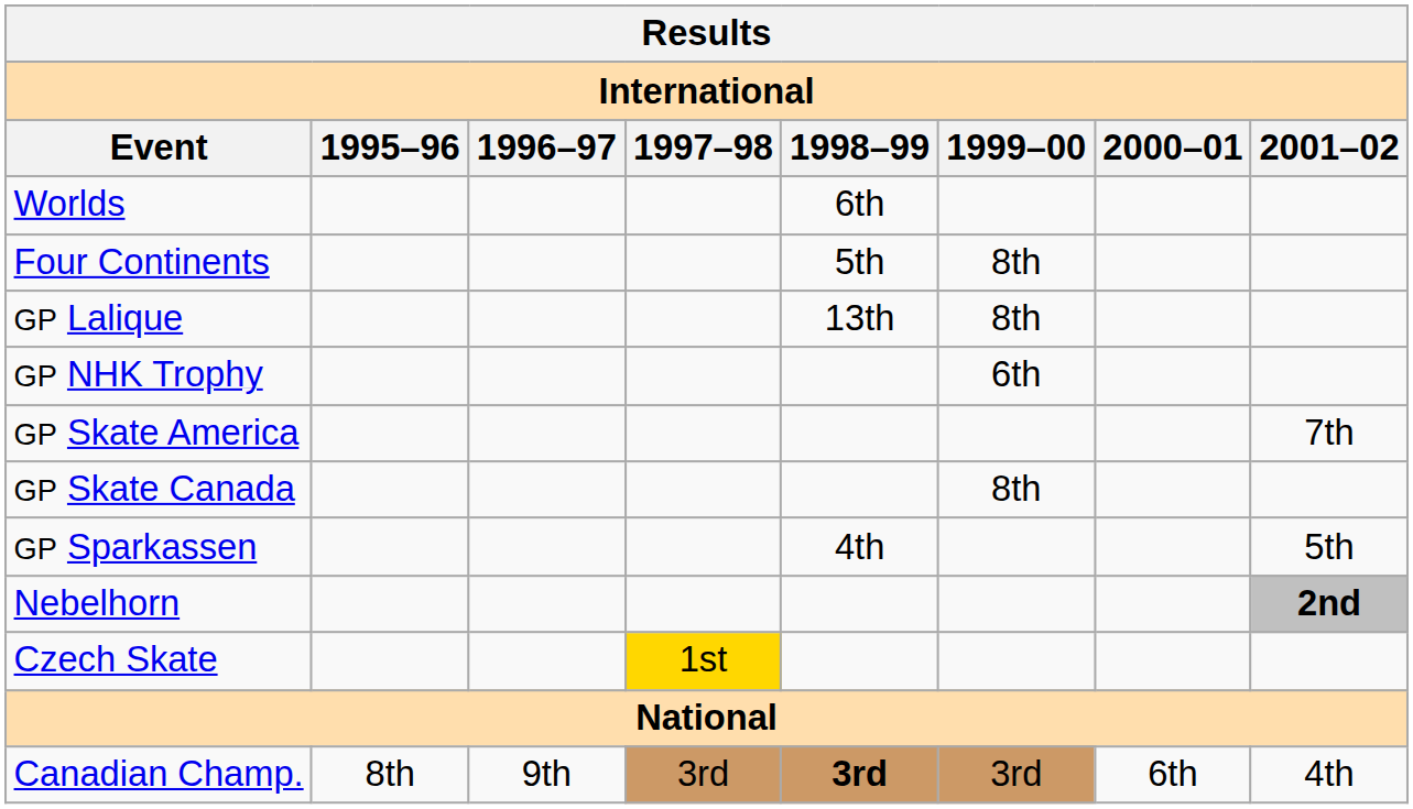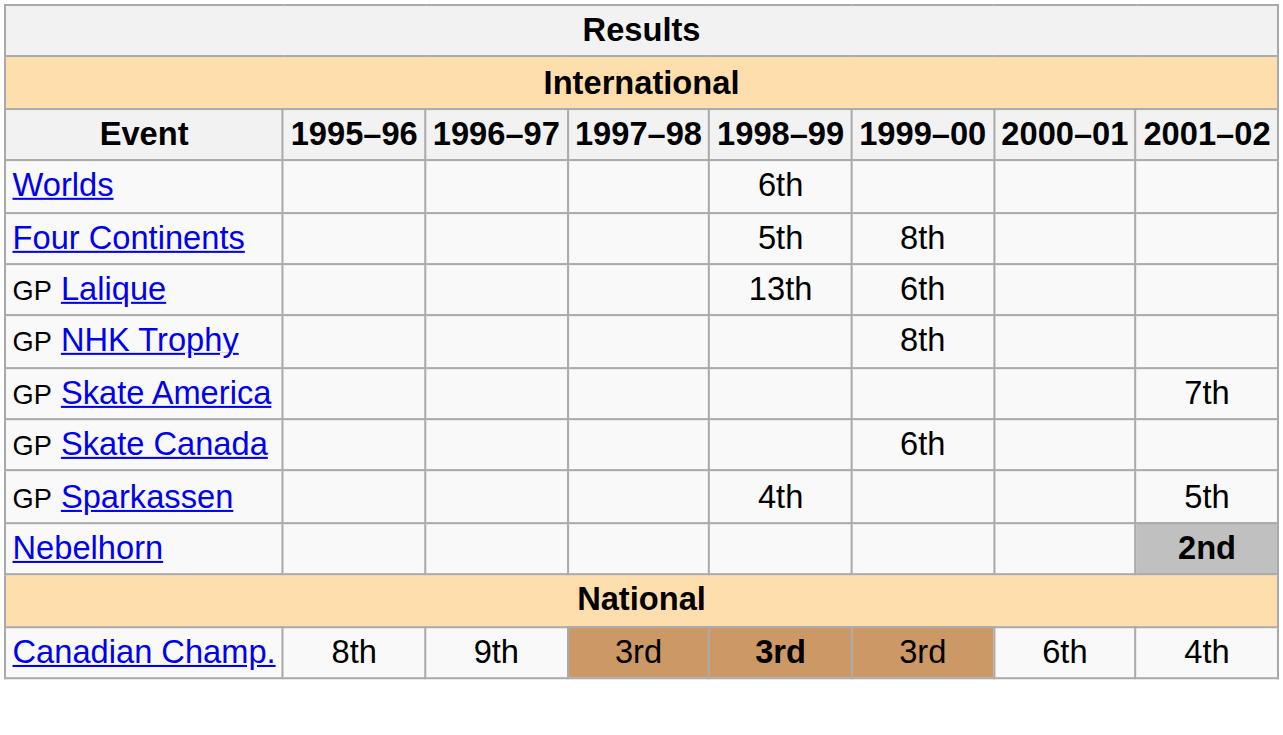GP Lalique | 1999–00: 8th -> 6th
GP NHK Trophy | 1999–00: 6th -> 8th
GP Skate Canada | 1999–00: 8th -> 6th
- row: Czech Skate | 1st
